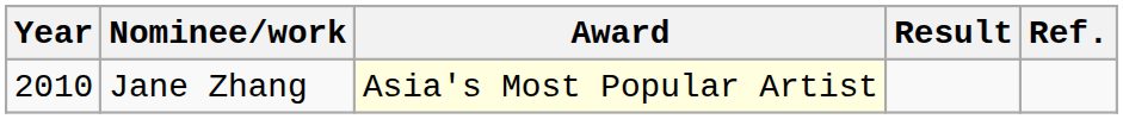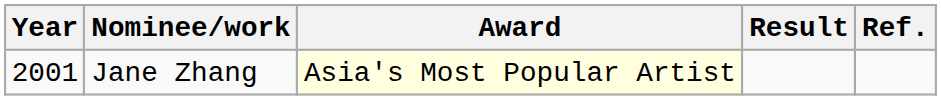Jane Zhang | Year: 2010 -> 2001
